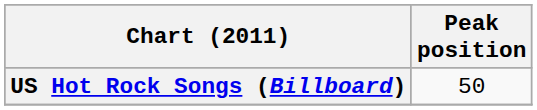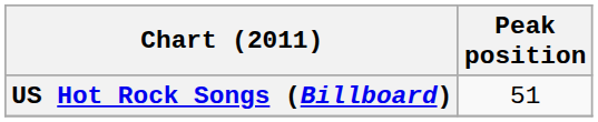US Hot Rock Songs (Billboard) | Peak position: 50 -> 51
